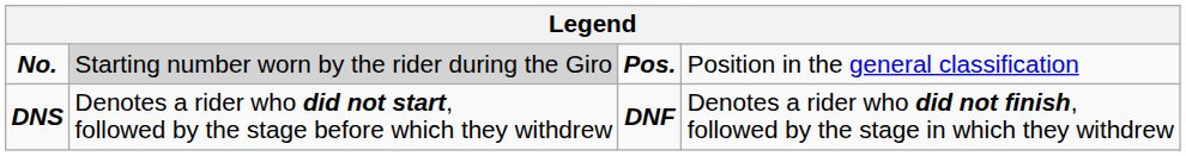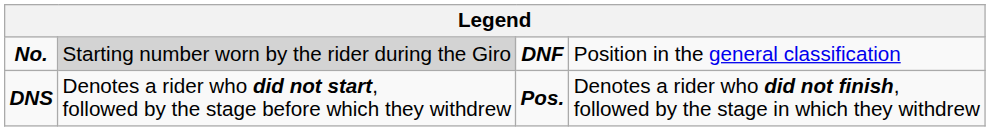No. | column 3: Pos. -> DNF
DNS | column 3: DNF -> Pos.
